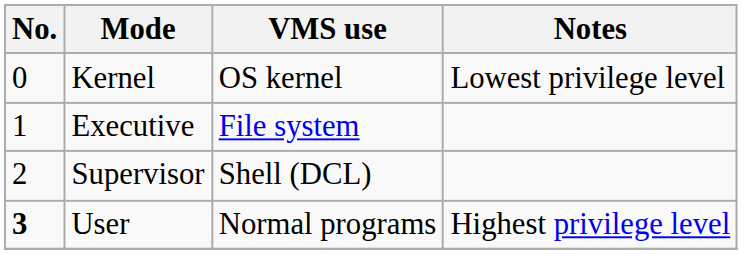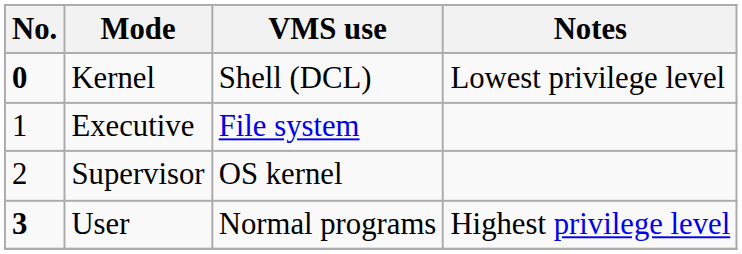Kernel | No.: normal -> bold
Kernel | VMS use: OS kernel -> Shell (DCL)
Supervisor | VMS use: Shell (DCL) -> OS kernel
